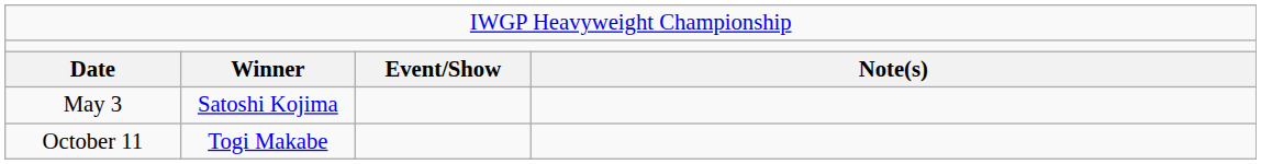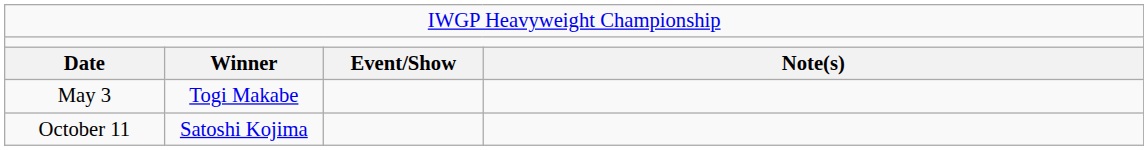May 3 | column 2: Satoshi Kojima -> Togi Makabe
October 11 | column 2: Togi Makabe -> Satoshi Kojima
